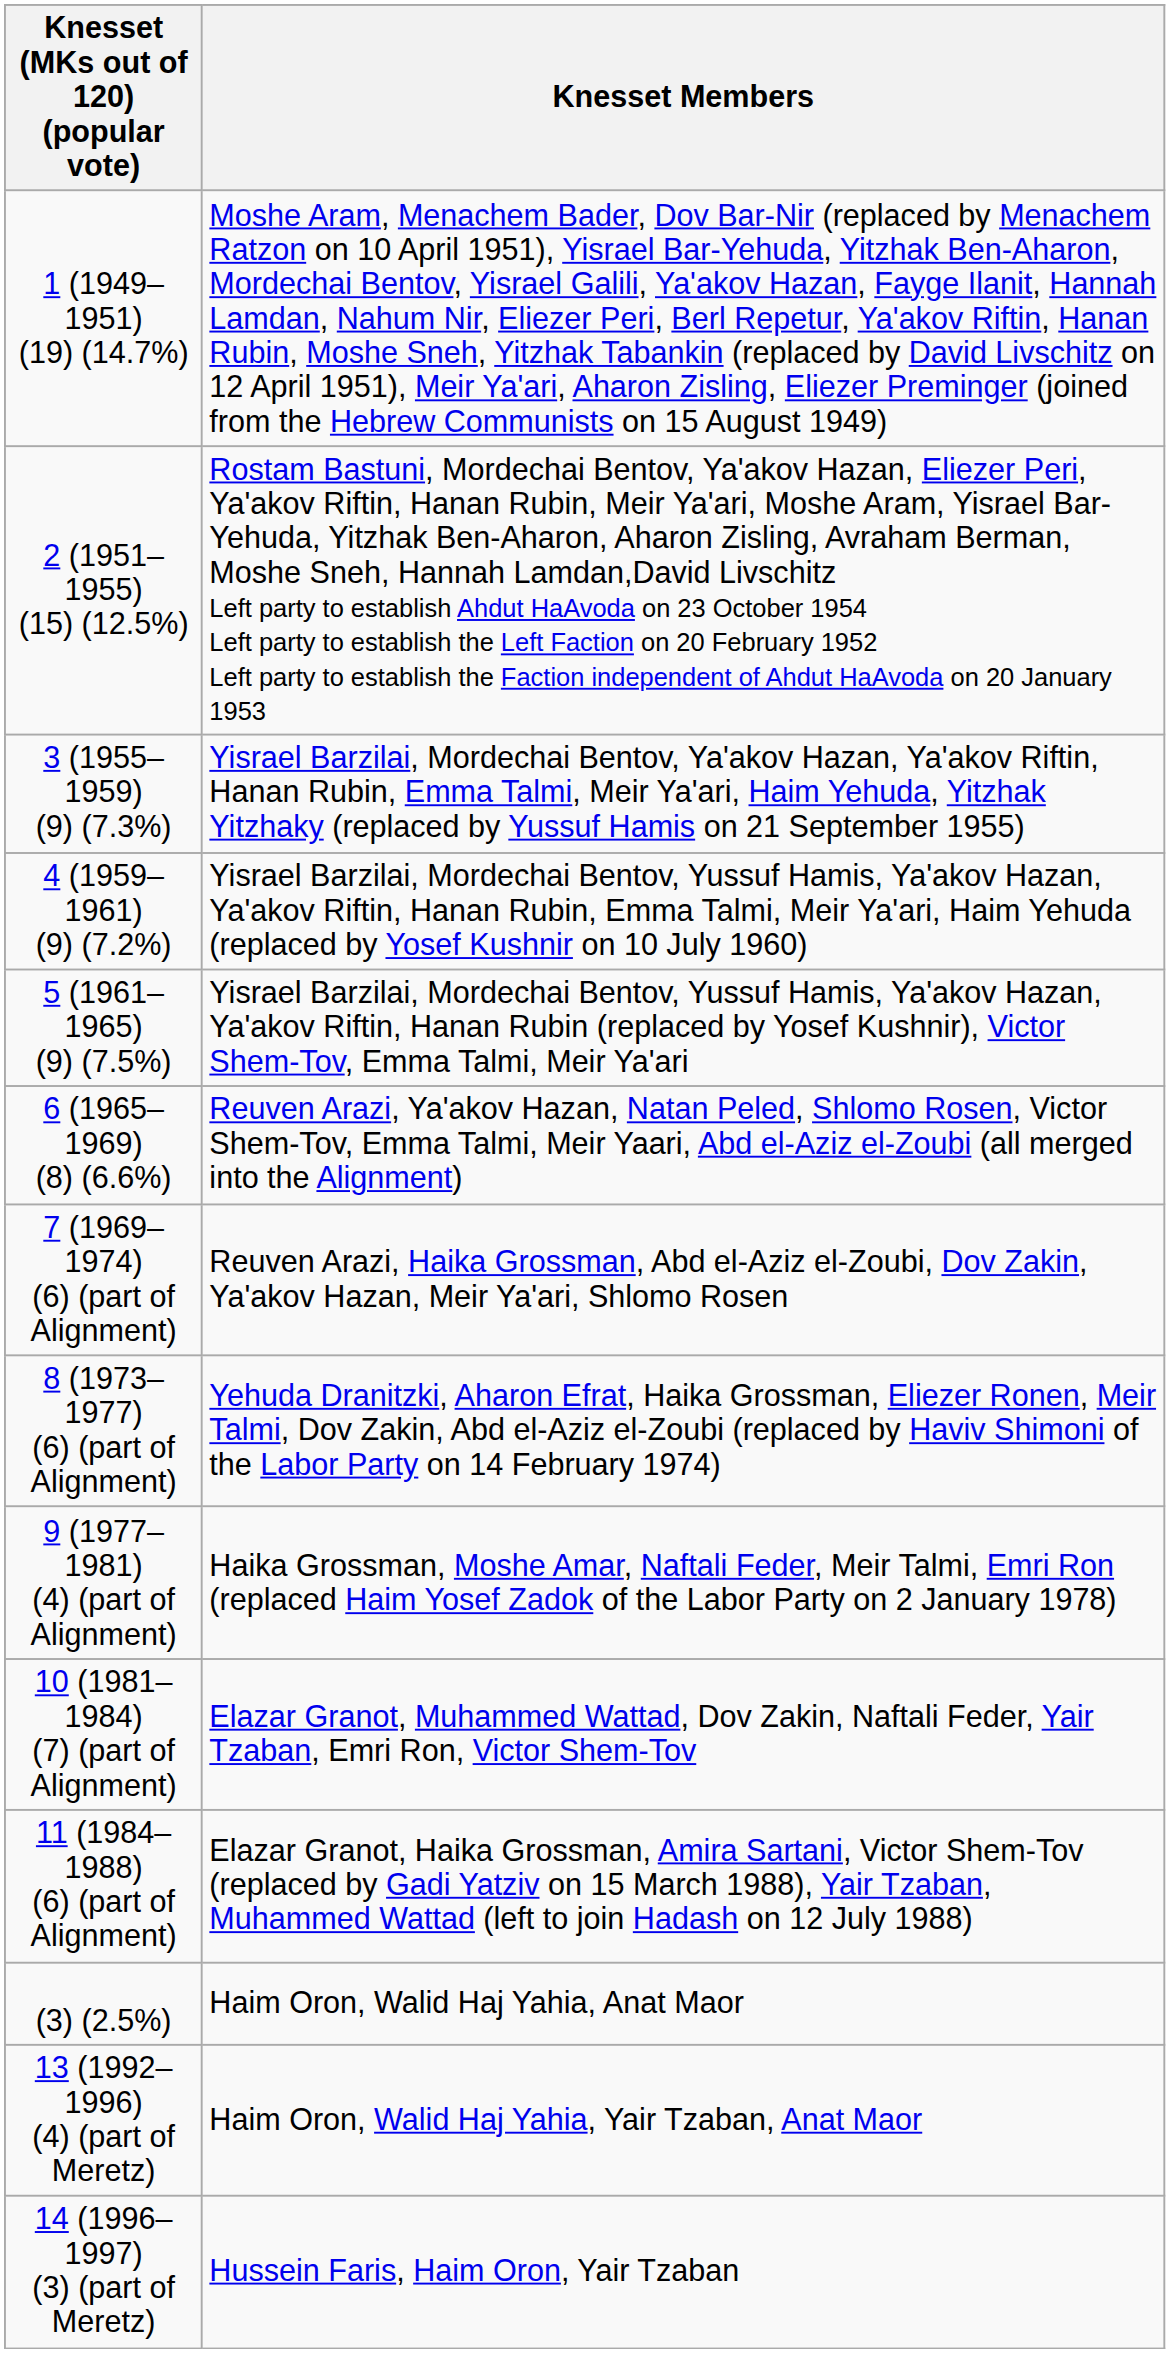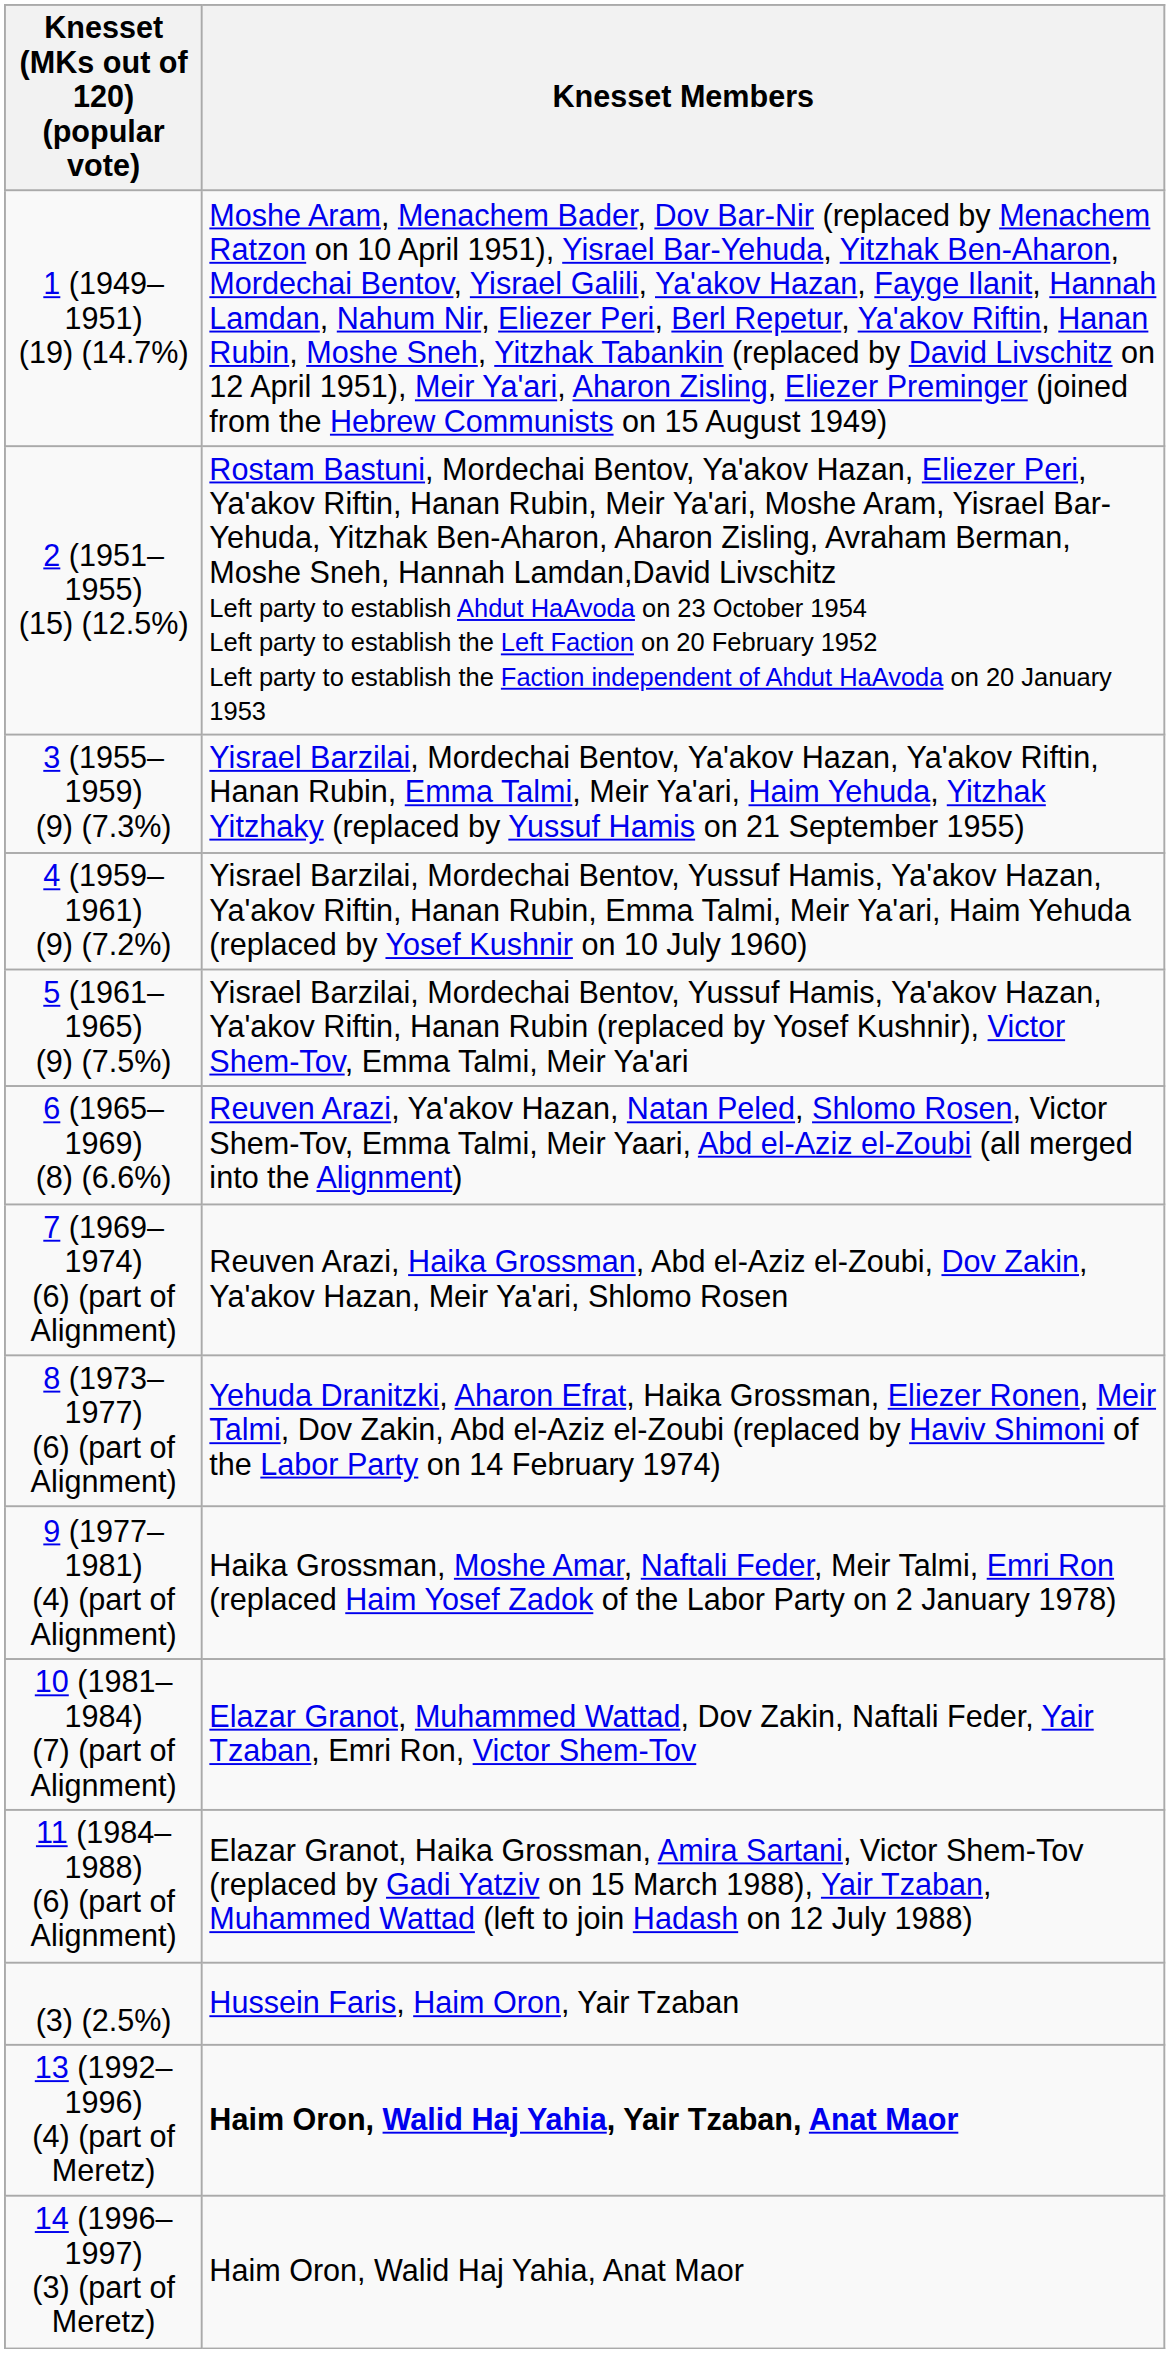(3) (2.5%) | Knesset Members: Haim Oron, Walid Haj Yahia, Anat Maor -> Hussein Faris, Haim Oron, Yair Tzaban
13 (1992–1996) (4) (part of Meretz) | Knesset Members: normal -> bold
14 (1996–1997) (3) (part of Meretz) | Knesset Members: Hussein Faris, Haim Oron, Yair Tzaban -> Haim Oron, Walid Haj Yahia, Anat Maor
